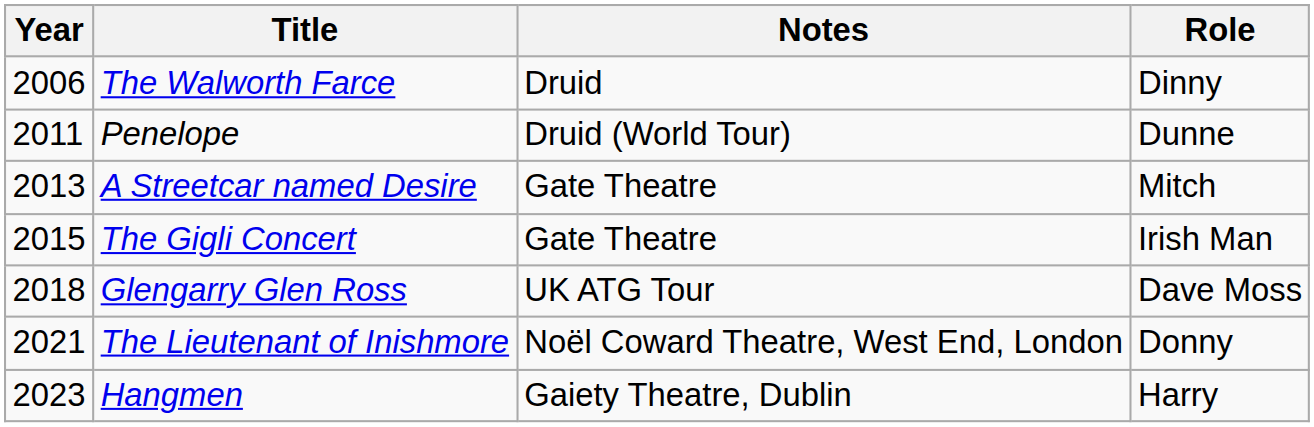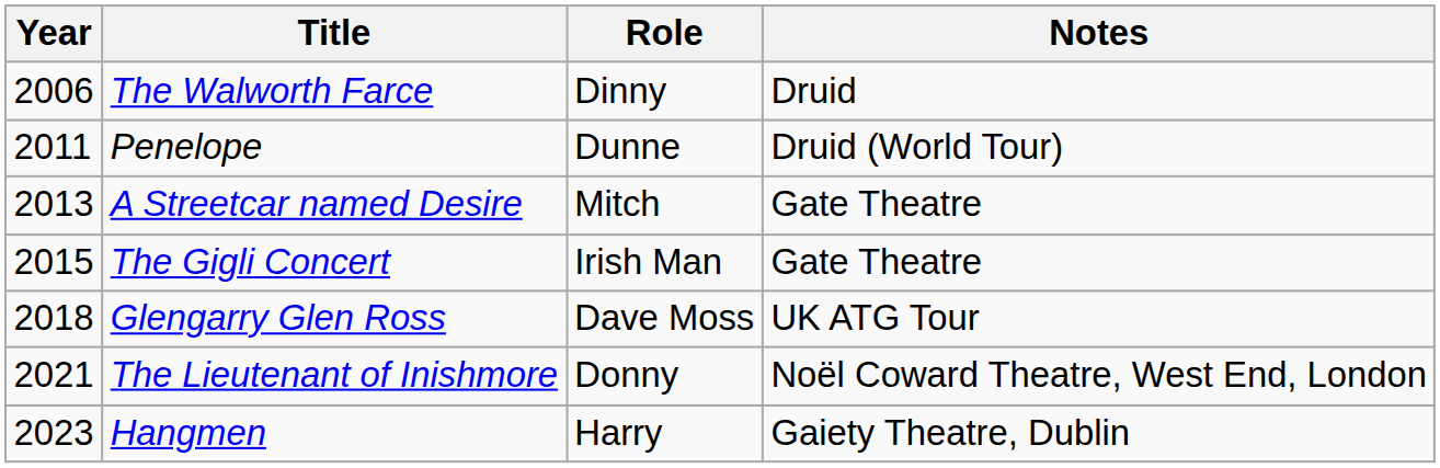columns swapped: Role <-> Notes
